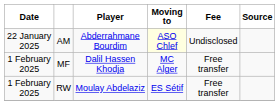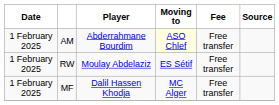AM | Date: 22 January 2025 -> 1 February 2025
AM | Fee: Undisclosed -> Free transfer
rows swapped: RW <-> MF
